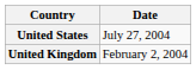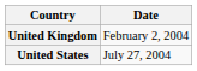rows swapped: United Kingdom <-> United States
